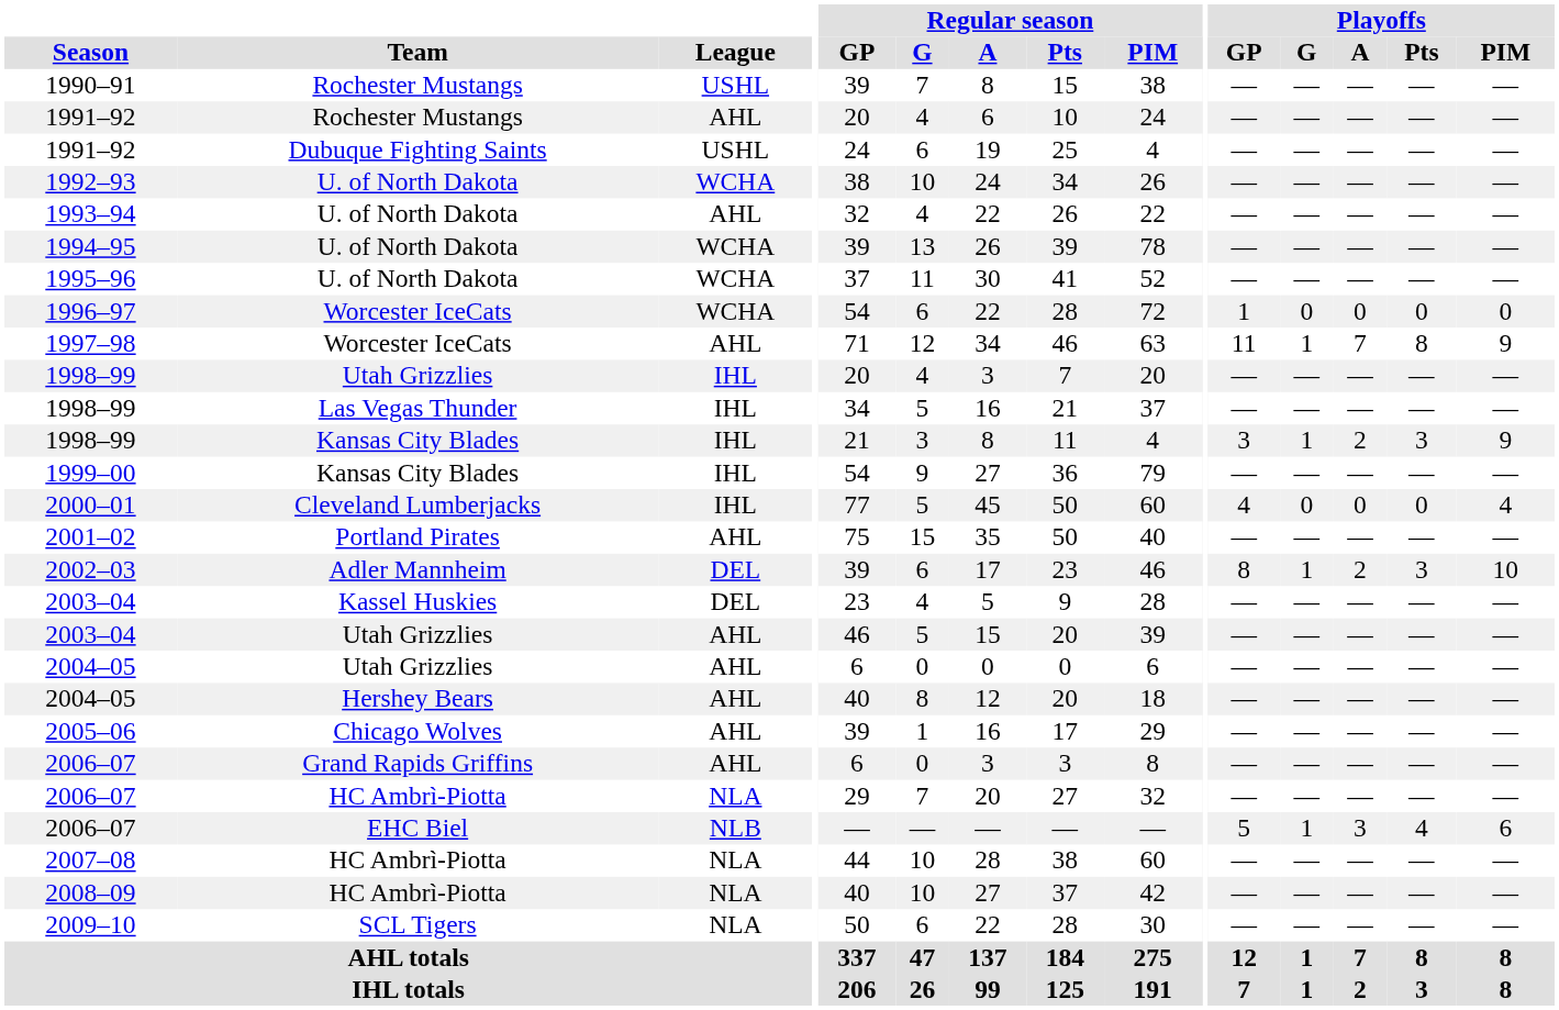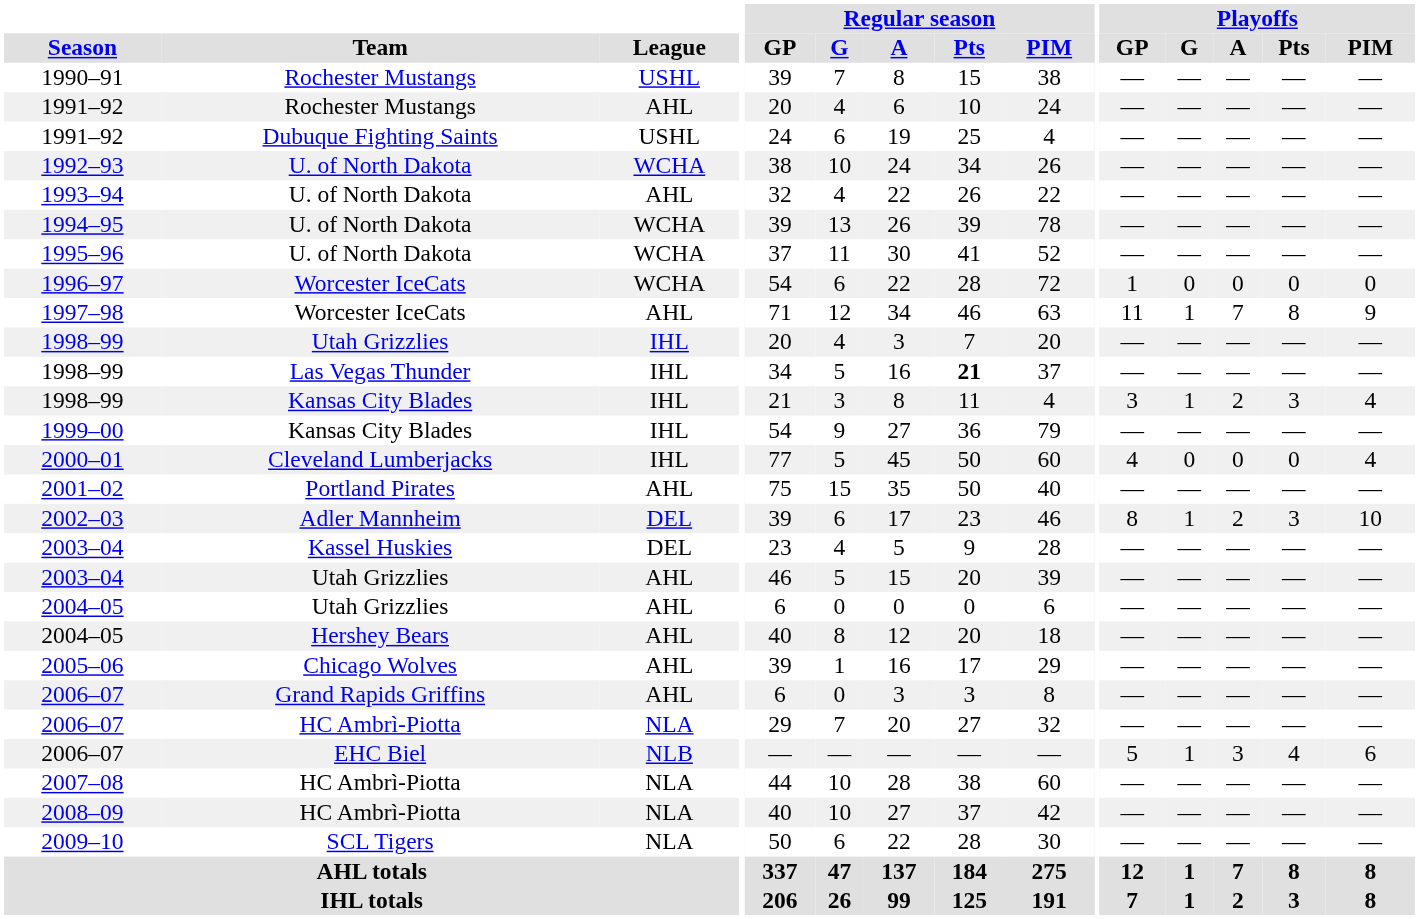1998–99 / Las Vegas Thunder | Regular season / Pts: normal -> bold
1998–99 / Kansas City Blades | Playoffs / PIM: 9 -> 4
